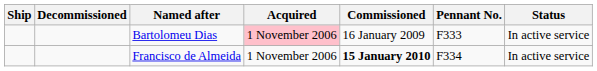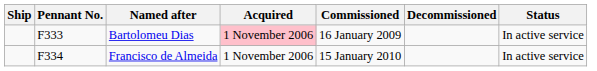columns swapped: Pennant No. <-> Decommissioned
Francisco de Almeida | Commissioned: bold -> normal
